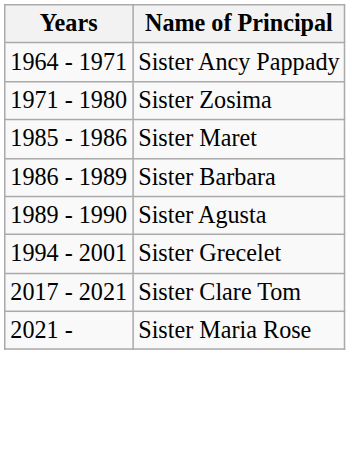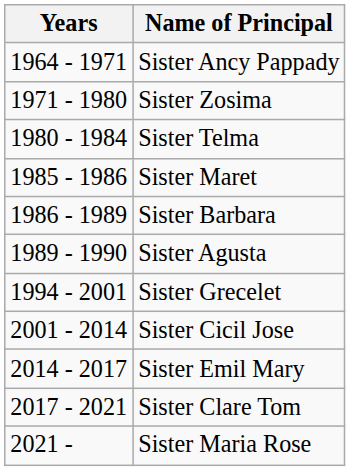+ row: 1980 - 1984 | Sister Telma
+ row: 2001 - 2014 | Sister Cicil Jose
+ row: 2014 - 2017 | Sister Emil Mary
